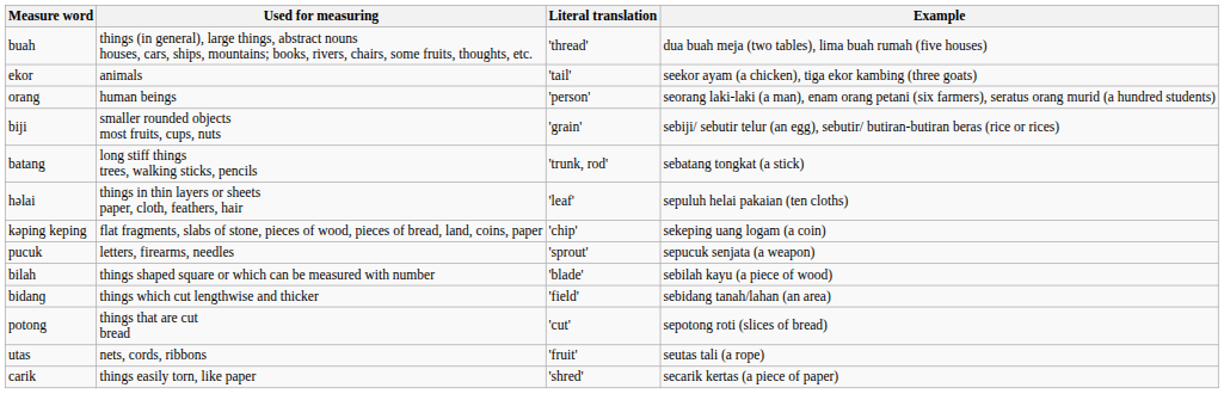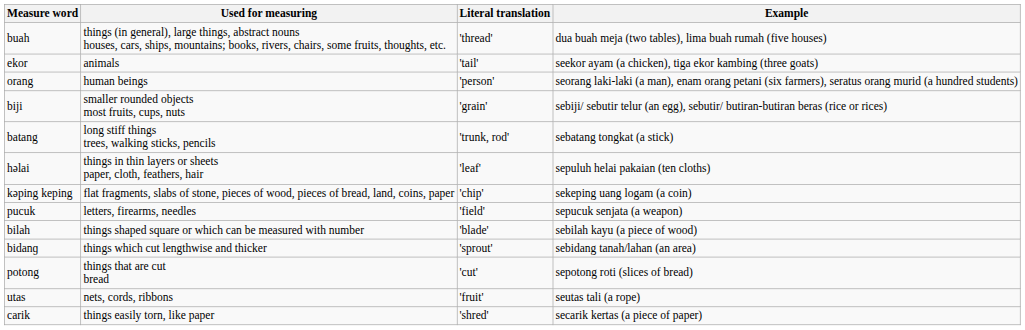pucuk | Literal translation: 'sprout' -> 'field'
bidanɡ | Literal translation: 'field' -> 'sprout'
